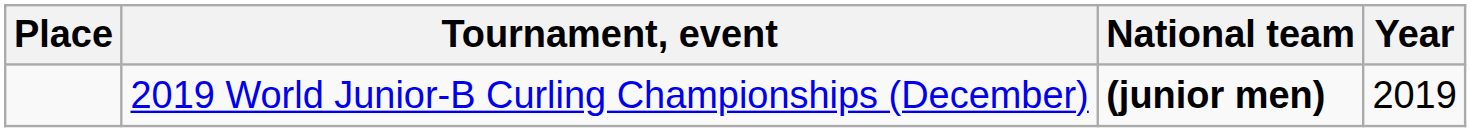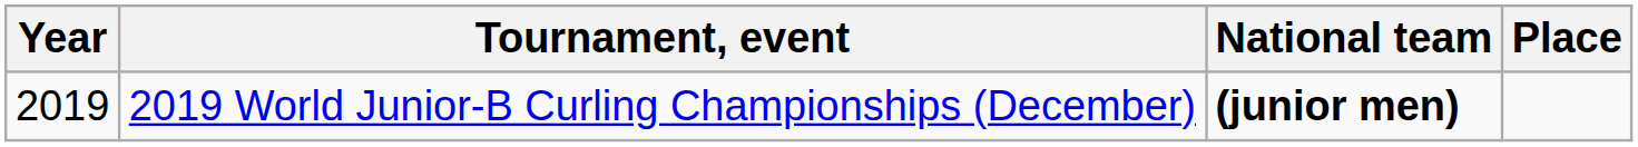columns swapped: Year <-> Place
